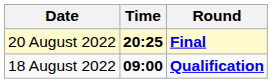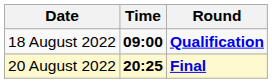rows swapped: 18 August 2022 <-> 20 August 2022
